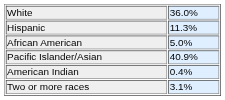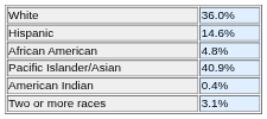Hispanic | column 2: 11.3% -> 14.6%
African American | column 2: 5.0% -> 4.8%
